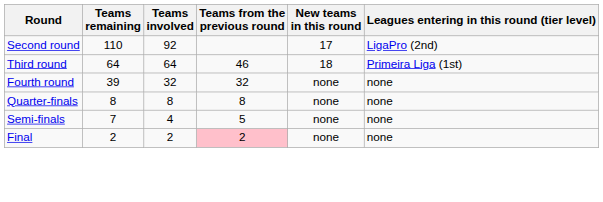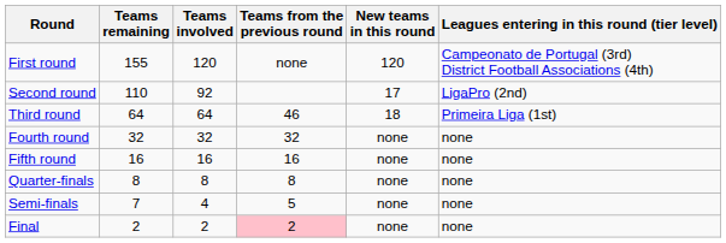+ row: First round | 155 | 120 | none | 120 | Campeonato de Portugal (3rd) District Football Associations (4th)
Fourth round | Teams remaining: 39 -> 32
+ row: Fifth round | 16 | 16 | 16 | none | none
